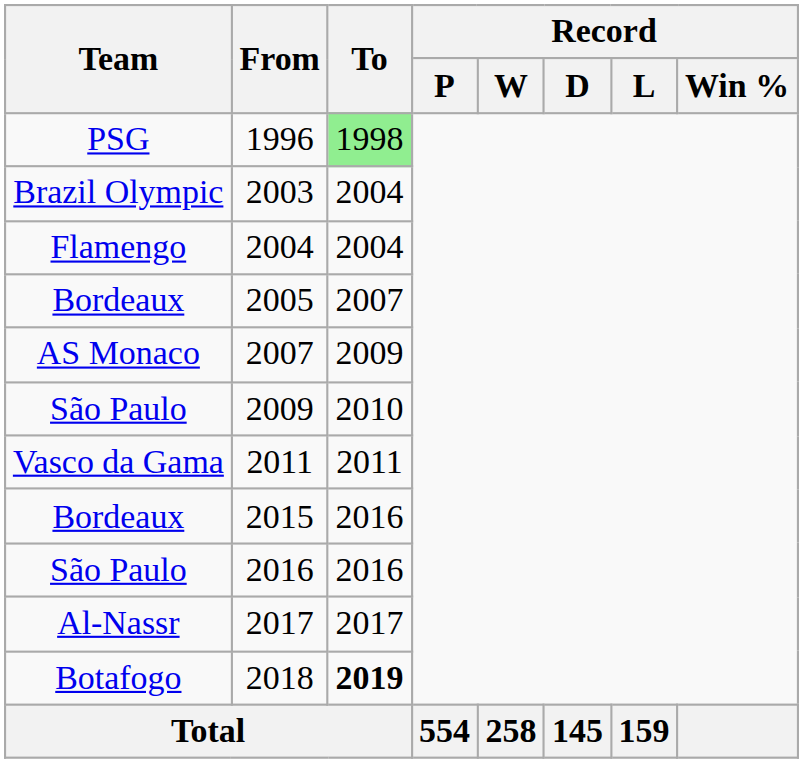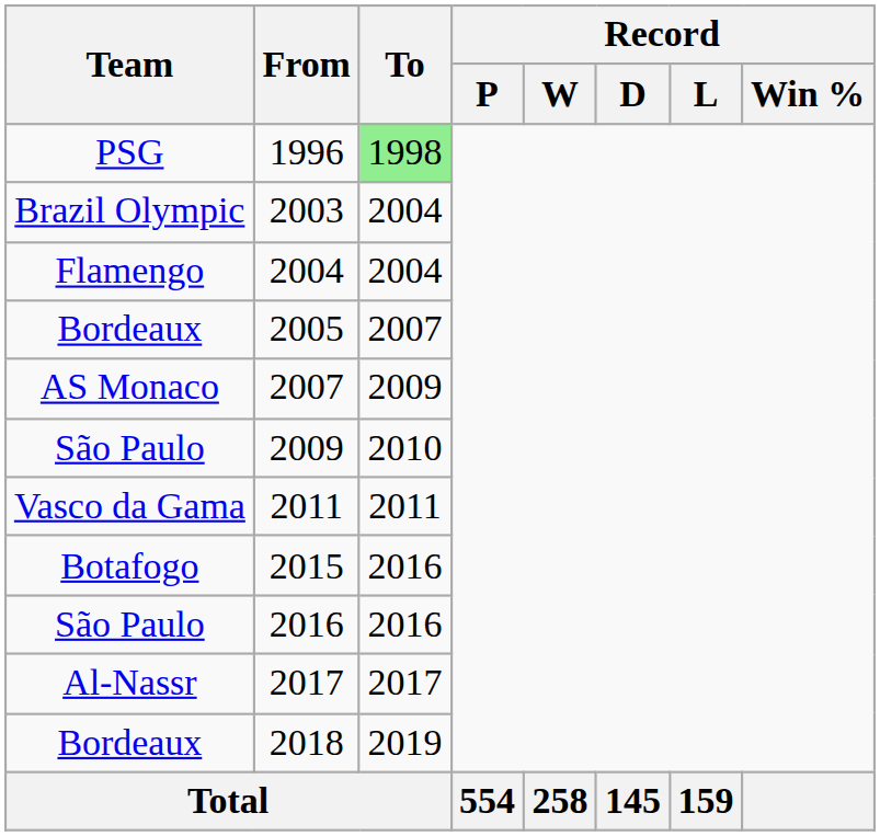2015 | Team: Bordeaux -> Botafogo
2018 | Team: Botafogo -> Bordeaux
2018 | To: bold -> normal
